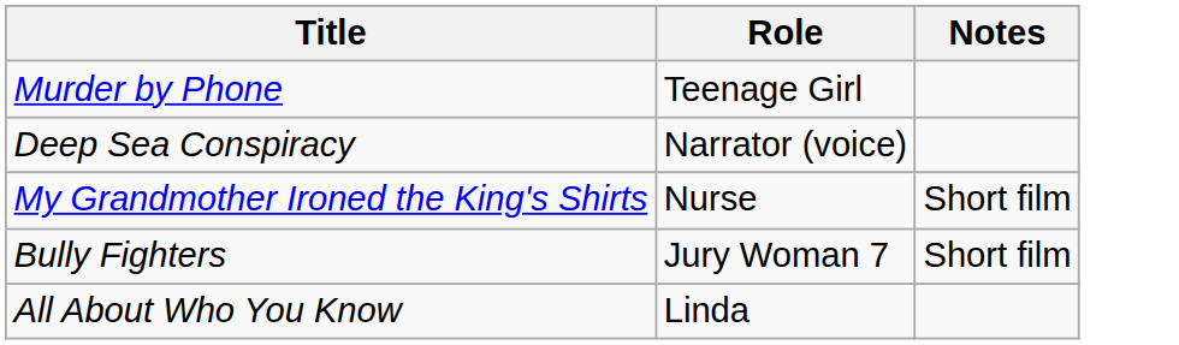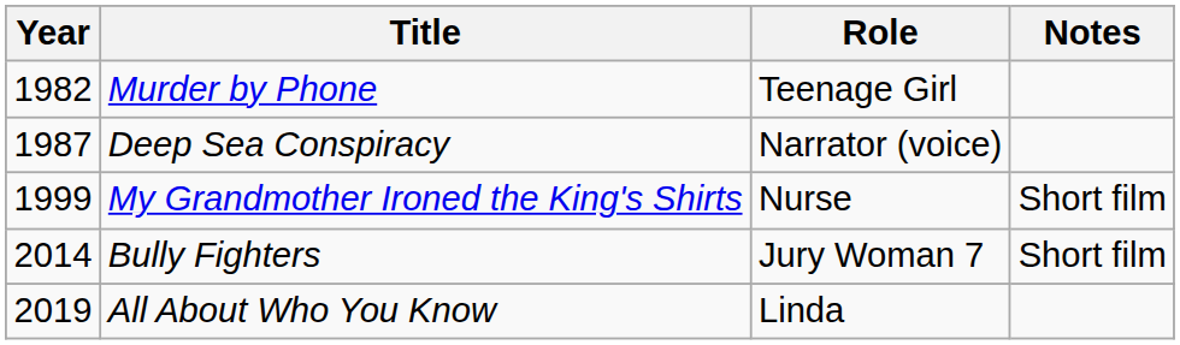+ column: Year | 1982 | 1987 | 1999 | 2014 | 2019
